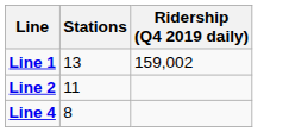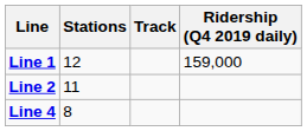+ column: Track
Line 1 | Stations: 13 -> 12
Line 1 | Ridership (Q4 2019 daily): 159,002 -> 159,000
